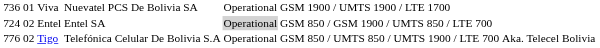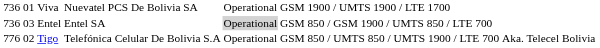Entel | column 1: 724 -> 736
Entel | column 2: 02 -> 03
